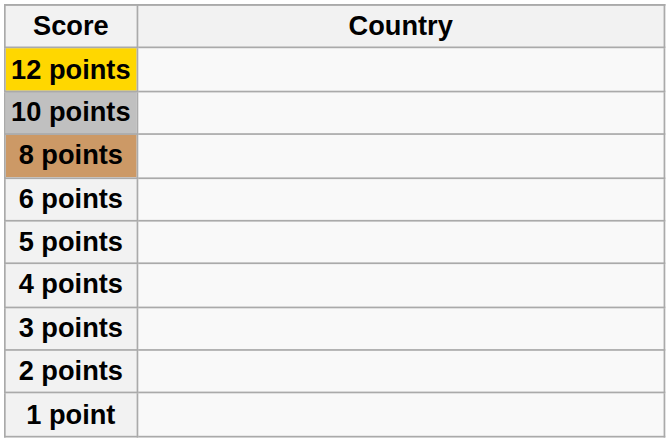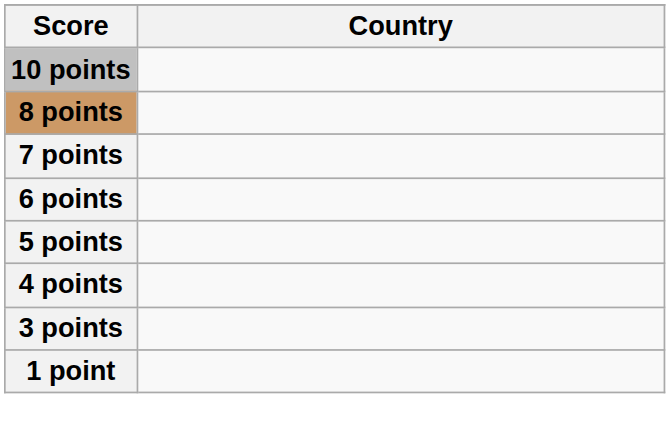- row: 12 points
+ row: 7 points
- row: 2 points
